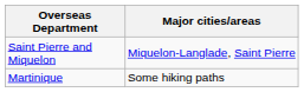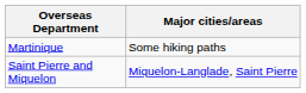rows swapped: Martinique <-> Saint Pierre and Miquelon
